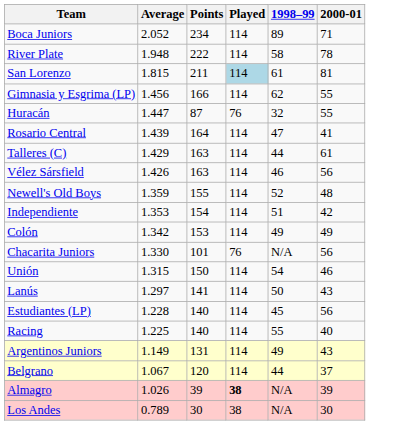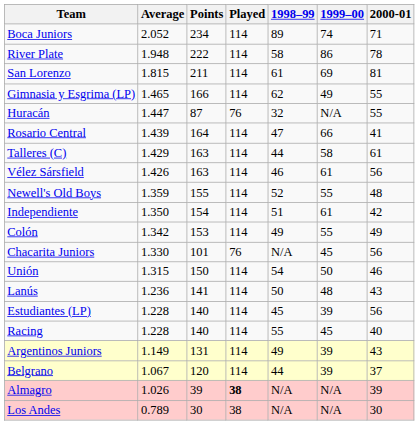+ column: 1999–00 | 74 | 86 | 69 | 49 | N/A | 66 | 58 | 61 | 55 | 61 | 55 | 45 | 50 | 48 | 39 | 45 | 39 | 39 | N/A | N/A
San Lorenzo | Played: lightblue background -> no background
Gimnasia y Esgrima (LP) | Average: 1.456 -> 1.465
Independiente | Average: 1.353 -> 1.350
Lanús | Average: 1.297 -> 1.236
Racing | Average: 1.225 -> 1.228
